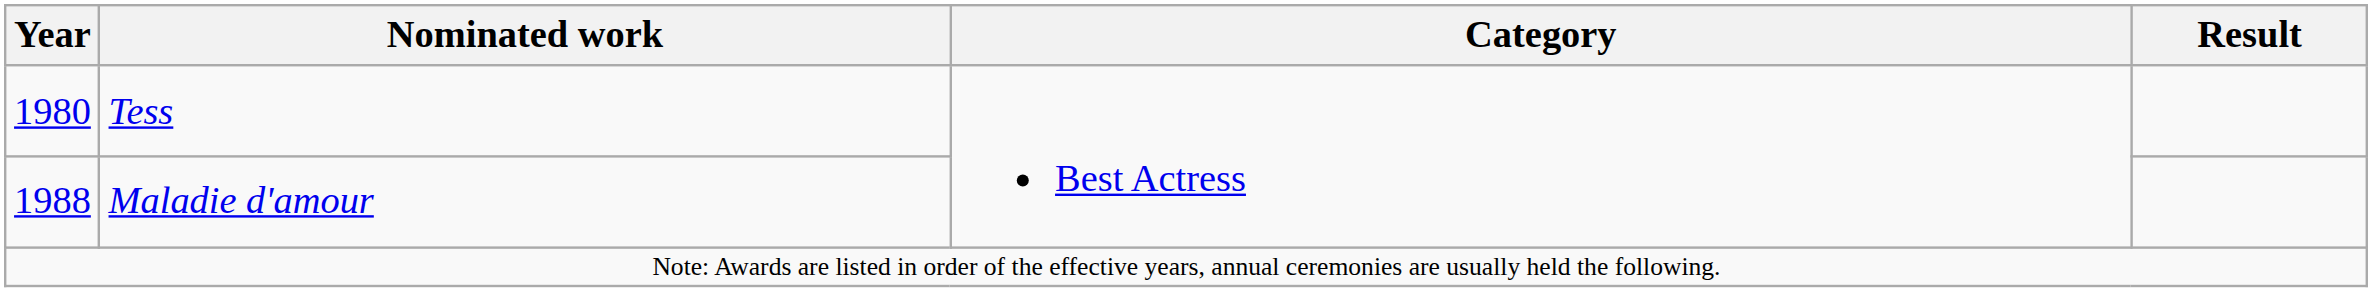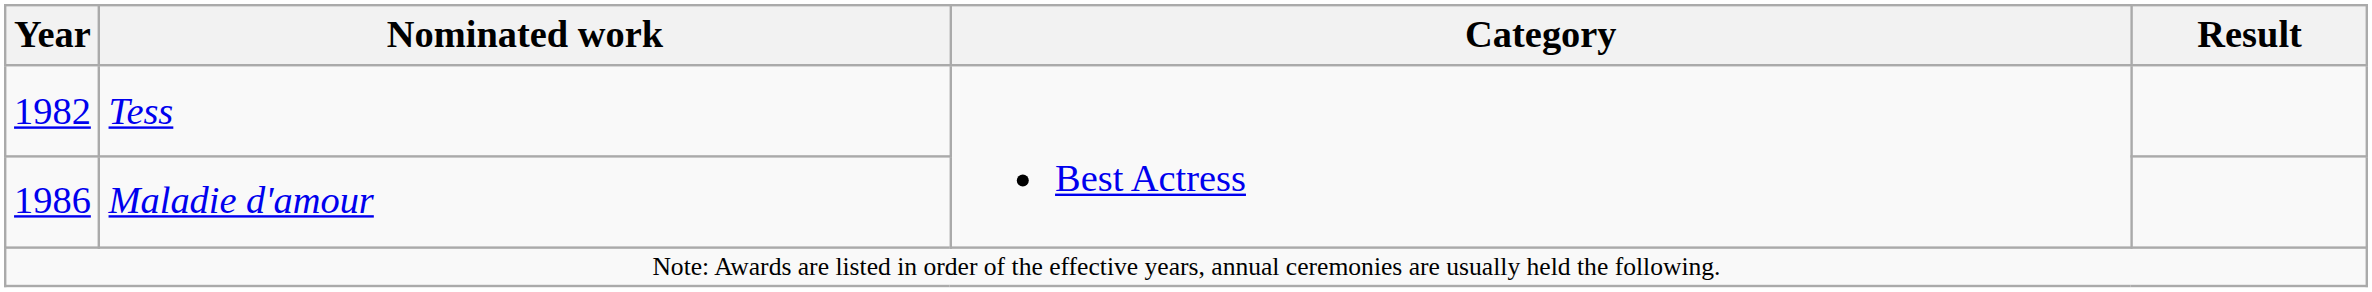Tess | Year: 1980 -> 1982
Maladie d'amour | Year: 1988 -> 1986
